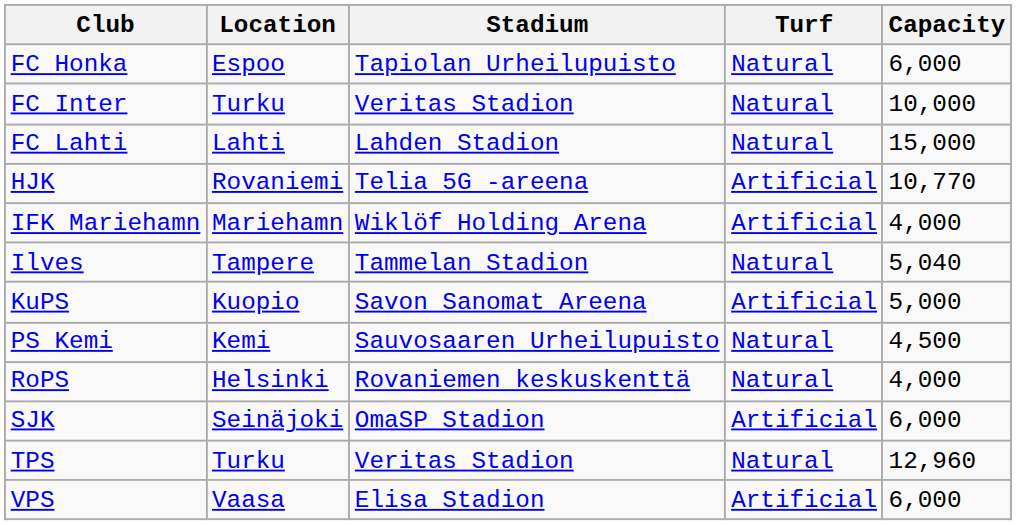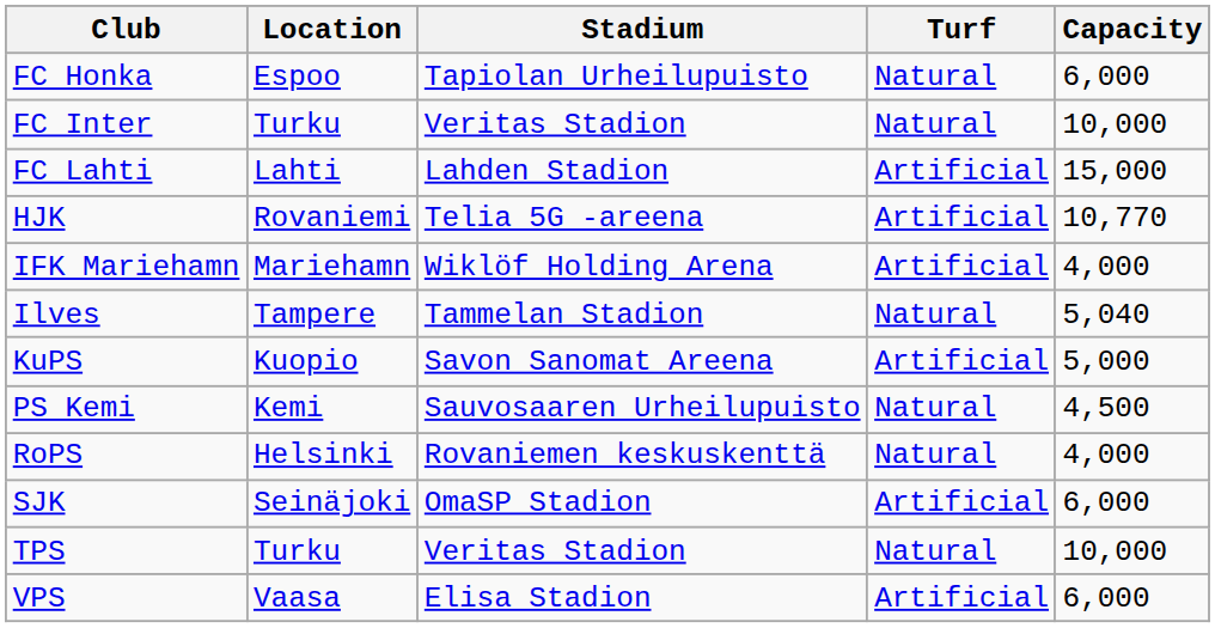FC Lahti | Turf: Natural -> Artificial
TPS | Capacity: 12,960 -> 10,000
